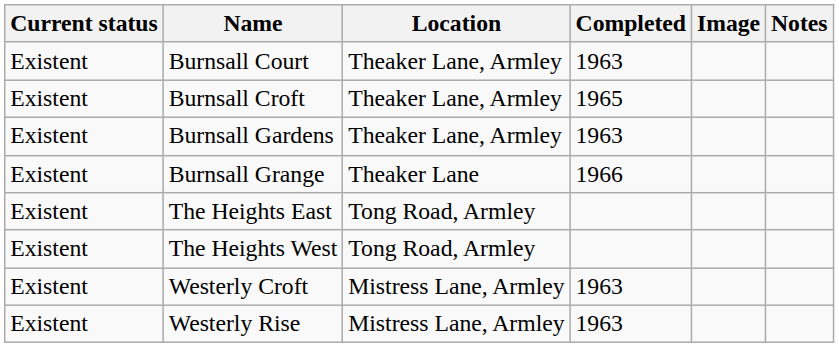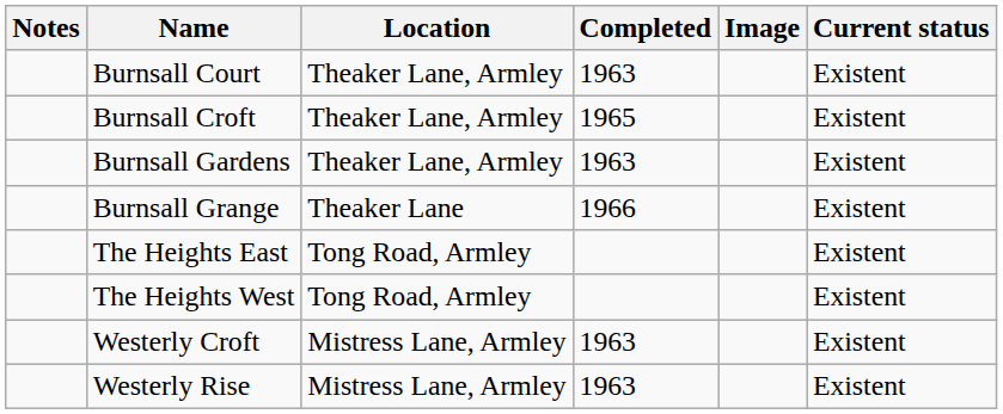columns swapped: Current status <-> Notes
